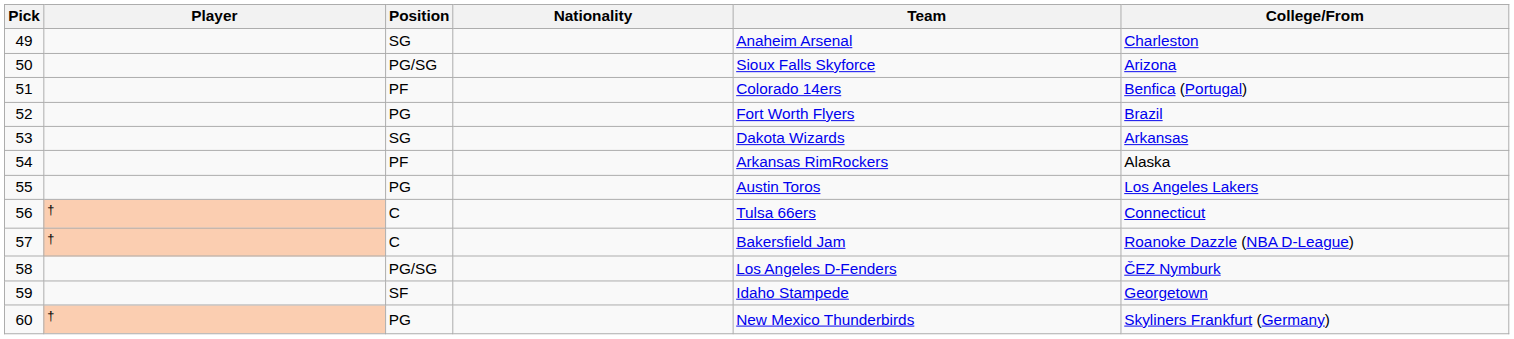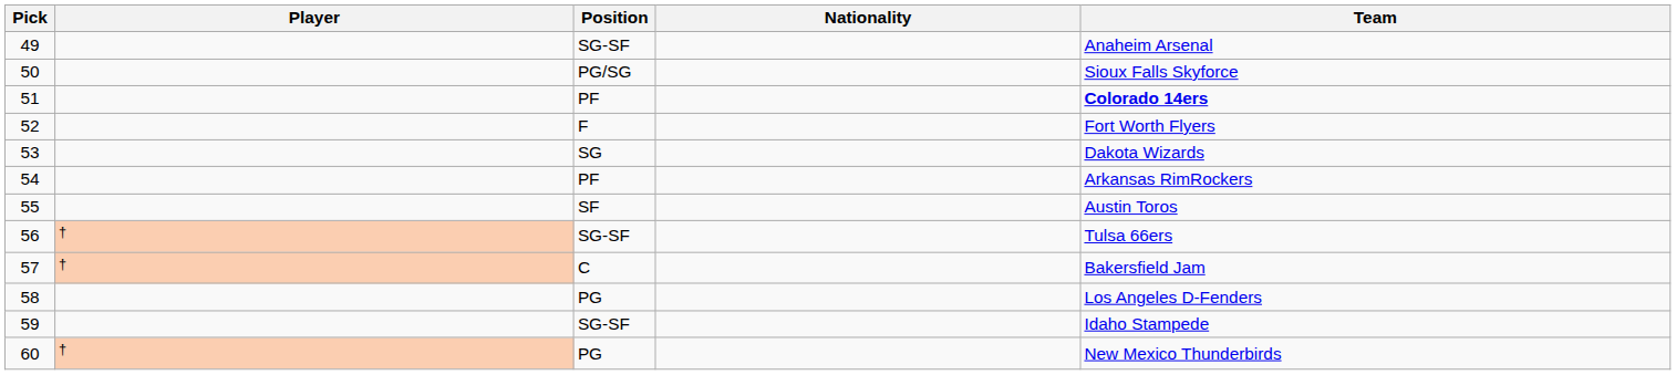- column: College/From | Charleston | Arizona | Benfica (Portugal) | Brazil | Arkansas | Alaska | Los Angeles Lakers | Connecticut | Roanoke Dazzle (NBA D-League) | ČEZ Nymburk | Georgetown | Skyliners Frankfurt (Germany)
49 | Position: SG -> SG-SF
51 | Team: normal -> bold
52 | Position: PG -> F
55 | Position: PG -> SF
56 | Position: C -> SG-SF
58 | Position: PG/SG -> PG
59 | Position: SF -> SG-SF
